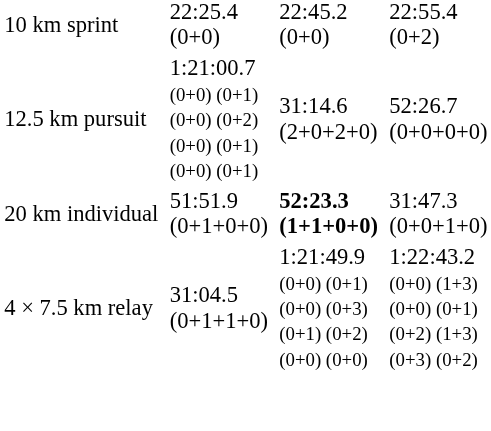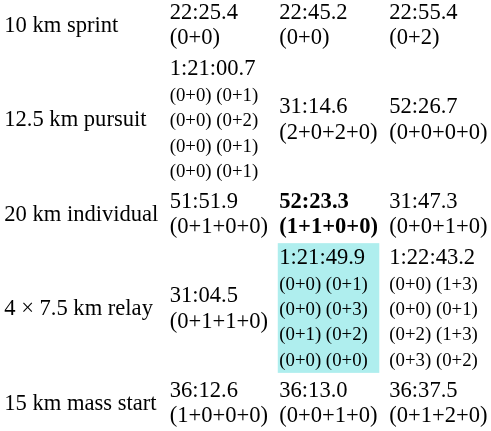4 × 7.5 km relay | column 5: no background -> paleturquoise background
+ row: 15 km mass start | 36:12.6 (1+0+0+0) | 36:13.0 (0+0+1+0) | 36:37.5 (0+1+2+0)
